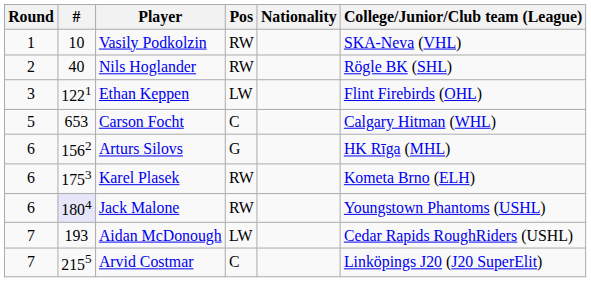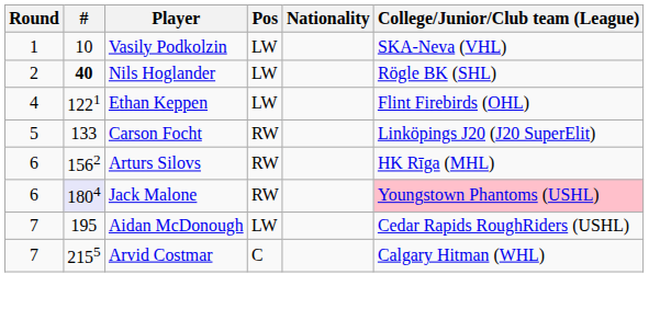Vasily Podkolzin | Pos: RW -> LW
Nils Hoglander | #: normal -> bold
Nils Hoglander | Pos: RW -> LW
Ethan Keppen | Round: 3 -> 4
Carson Focht | #: 653 -> 133
Carson Focht | Pos: C -> RW
Carson Focht | College/Junior/Club team (League): Calgary Hitman (WHL) -> Linköpings J20 (J20 SuperElit)
Arturs Silovs | Pos: G -> RW
- row: 6 | 1753 | Karel Plasek | RW | Kometa Brno (ELH)
Jack Malone | College/Junior/Club team (League): no background -> pink background
Aidan McDonough | #: 193 -> 195
Arvid Costmar | College/Junior/Club team (League): Linköpings J20 (J20 SuperElit) -> Calgary Hitman (WHL)
